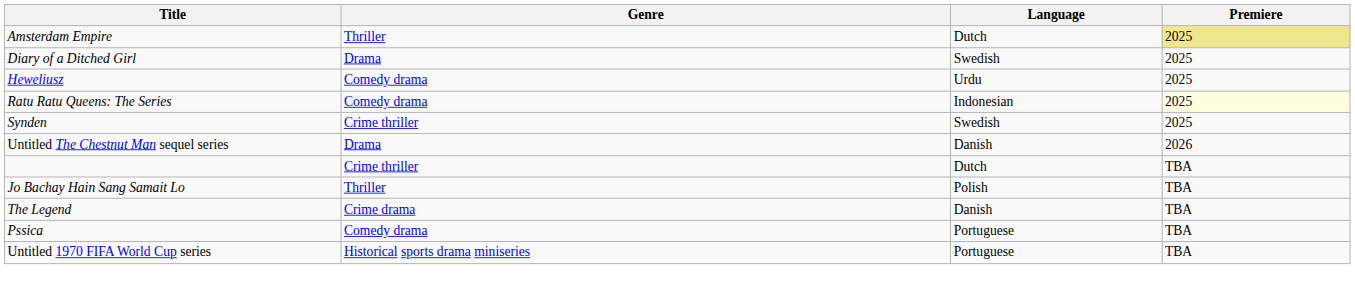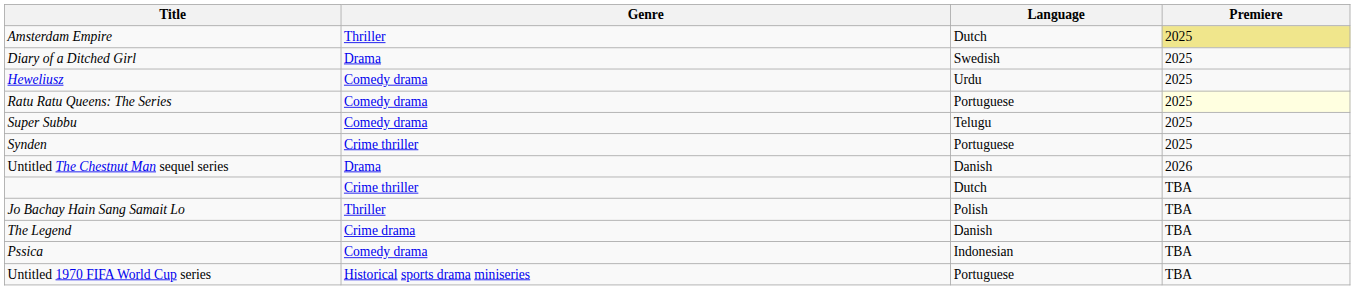Ratu Ratu Queens: The Series | Language: Indonesian -> Portuguese
+ row: Super Subbu | Comedy drama | Telugu | 2025
Synden | Language: Swedish -> Portuguese
Pssica | Language: Portuguese -> Indonesian
